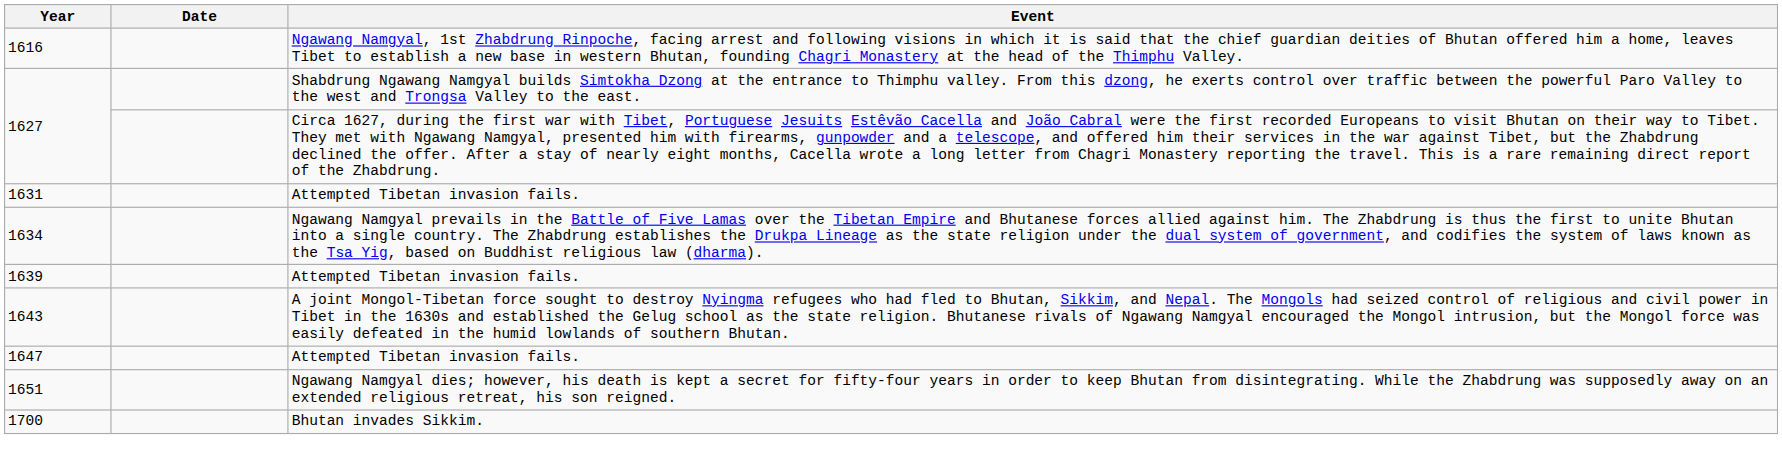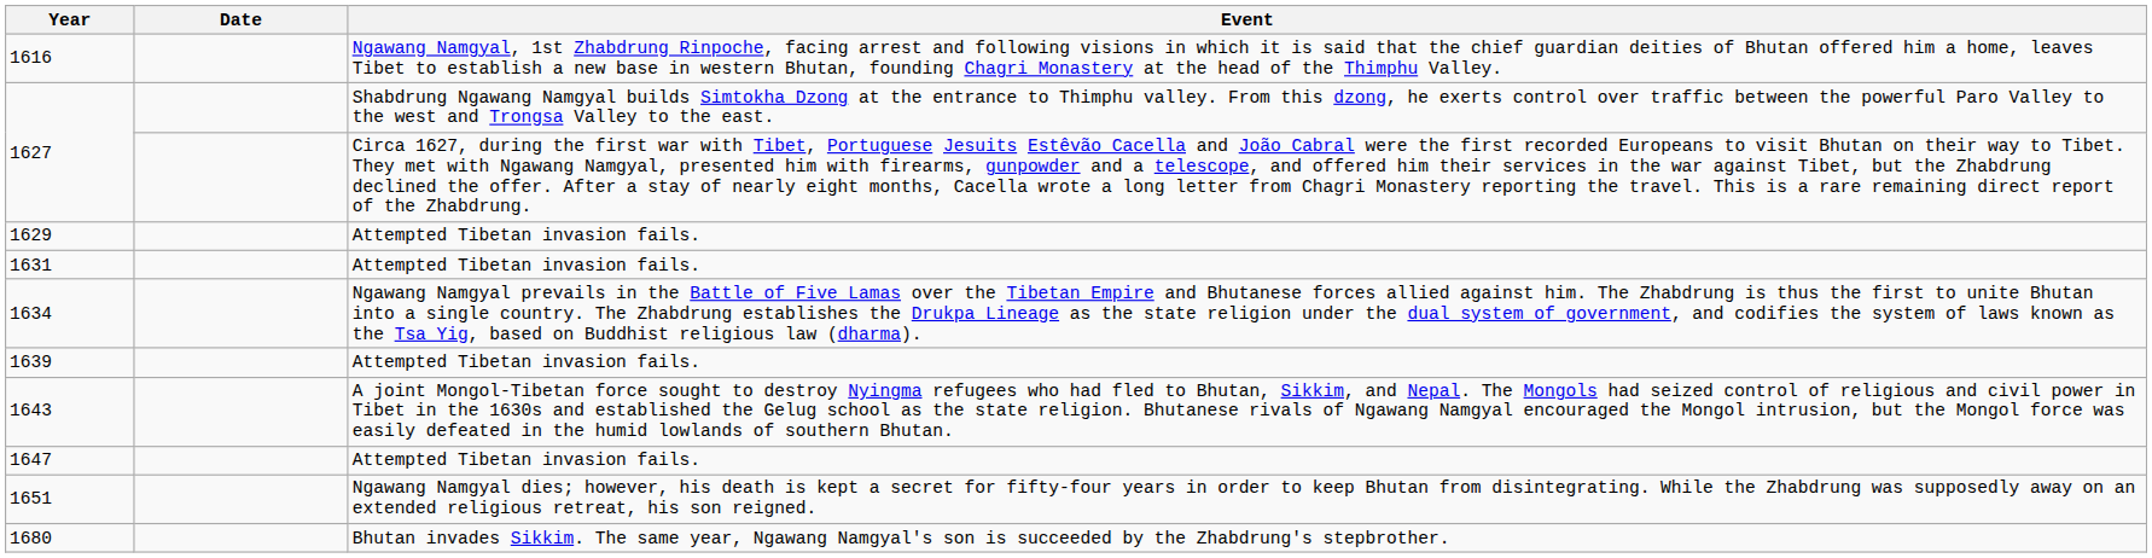+ row: 1629 | Attempted Tibetan invasion fails.
+ row: 1680 | Bhutan invades Sikkim. The same year, Ngawang Namgyal's son is succeeded by the Zhabdrung's stepbrother.
- row: 1700 | Bhutan invades Sikkim.
